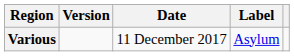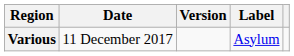columns swapped: Date <-> Version
